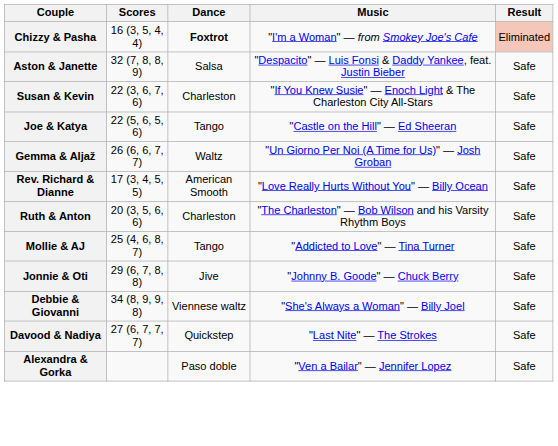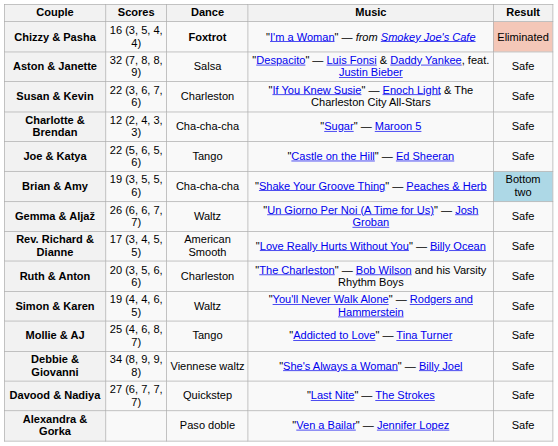+ row: Charlotte & Brendan | 12 (2, 4, 3, 3) | Cha-cha-cha | "Sugar" — Maroon 5 | Safe
+ row: Brian & Amy | 19 (3, 5, 5, 6) | Cha-cha-cha | "Shake Your Groove Thing" — Peaches & Herb | Bottom two
+ row: Simon & Karen | 19 (4, 4, 6, 5) | Waltz | "You'll Never Walk Alone" — Rodgers and Hammerstein | Safe
- row: Jonnie & Oti | 29 (6, 7, 8, 8) | Jive | "Johnny B. Goode" — Chuck Berry | Safe
